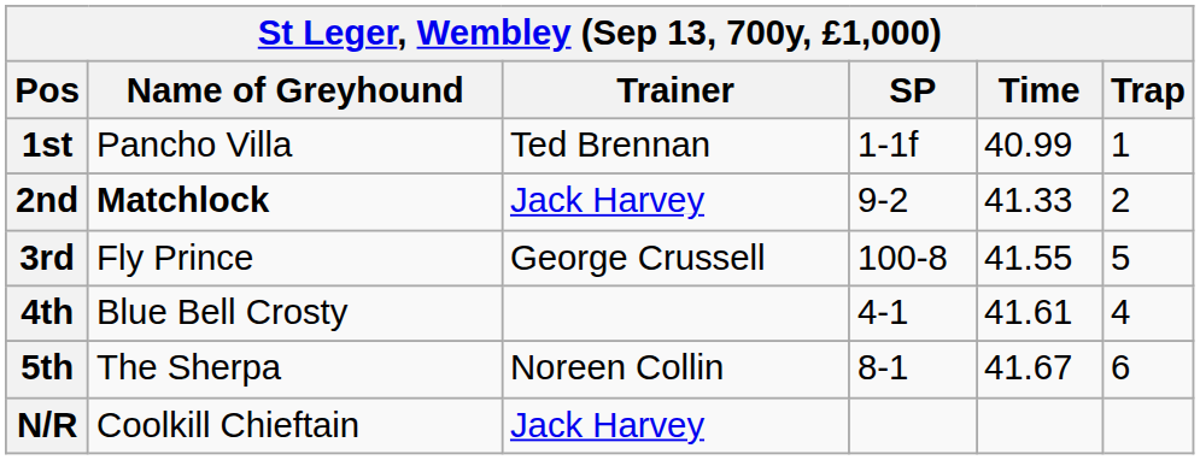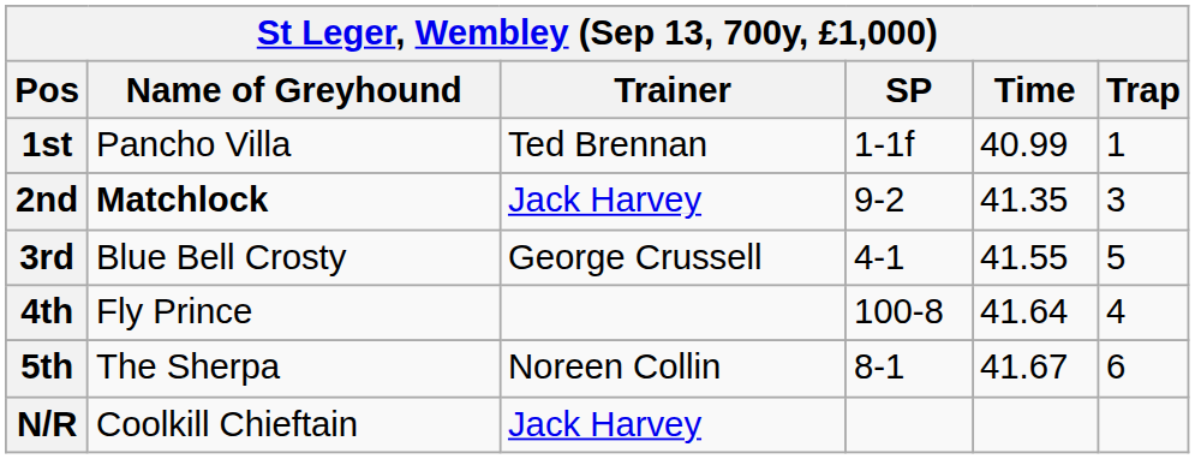2nd | Time: 41.33 -> 41.35
2nd | Trap: 2 -> 3
3rd | Name of Greyhound: Fly Prince -> Blue Bell Crosty
3rd | SP: 100-8 -> 4-1
4th | Name of Greyhound: Blue Bell Crosty -> Fly Prince
4th | SP: 4-1 -> 100-8
4th | Time: 41.61 -> 41.64
